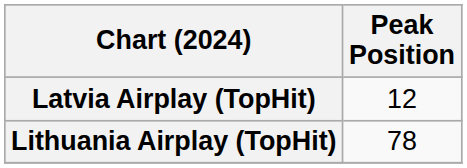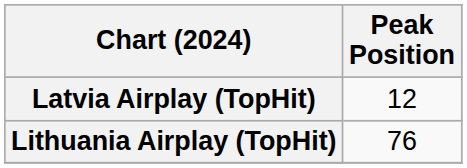Lithuania Airplay (TopHit) | Peak Position: 78 -> 76
